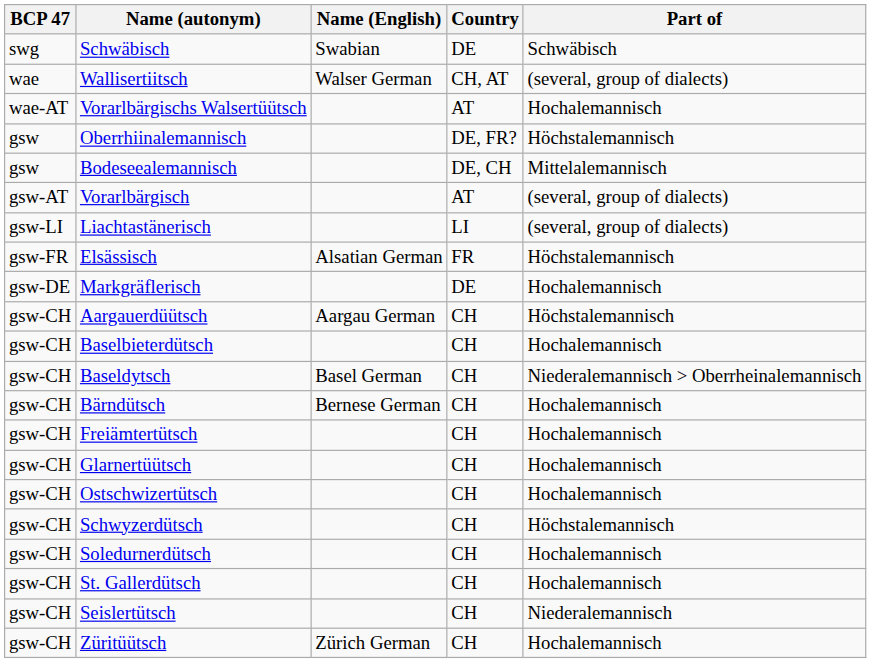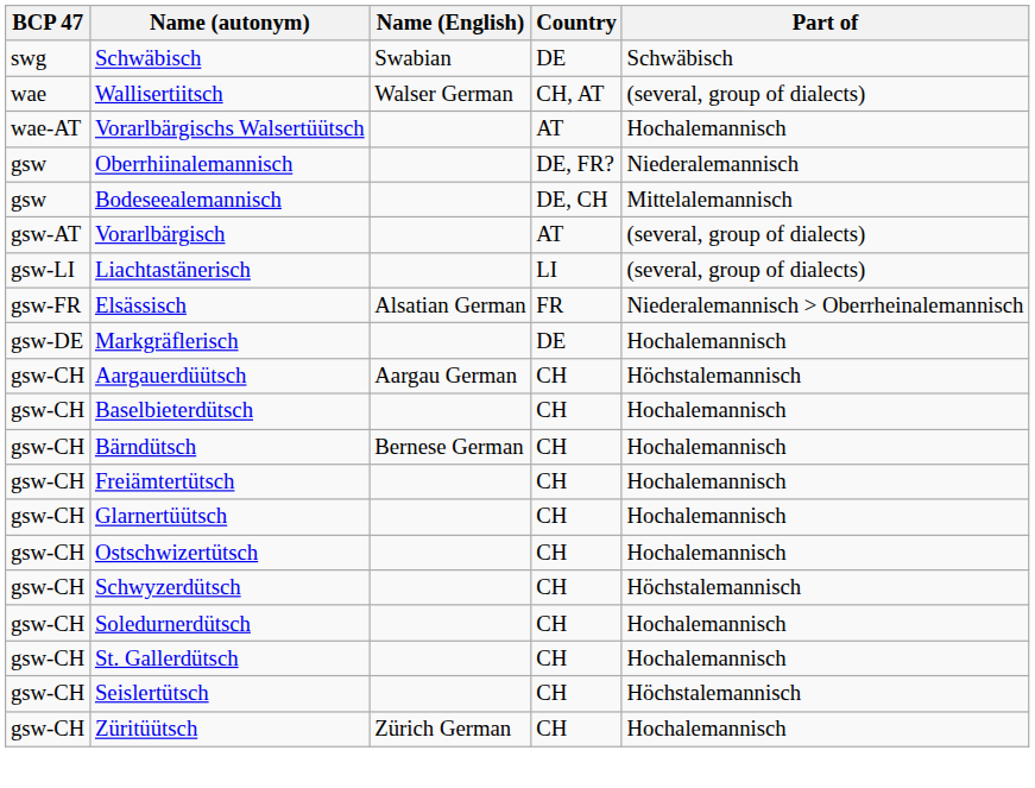Oberrhiinalemannisch | Part of: Höchstalemannisch -> Niederalemannisch
Elsässisch | Part of: Höchstalemannisch -> Niederalemannisch > Oberrheinalemannisch
- row: gsw-CH | Baseldytsch | Basel German | CH | Niederalemannisch > Oberrheinalemannisch
Seislertütsch | Part of: Niederalemannisch -> Höchstalemannisch
